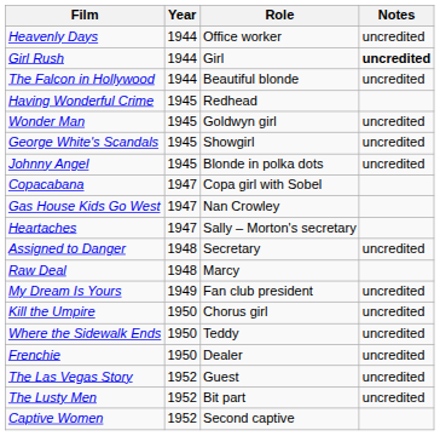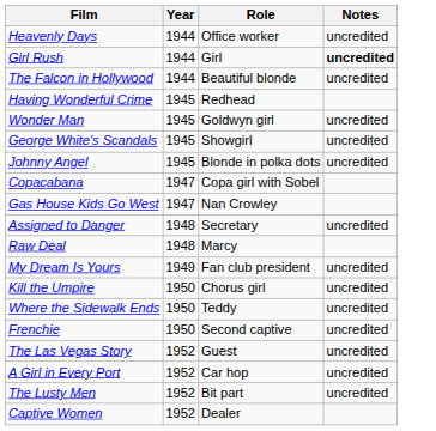- row: Heartaches | 1947 | Sally – Morton's secretary
Frenchie | Role: Dealer -> Second captive
+ row: A Girl in Every Port | 1952 | Car hop | uncredited
Captive Women | Role: Second captive -> Dealer
